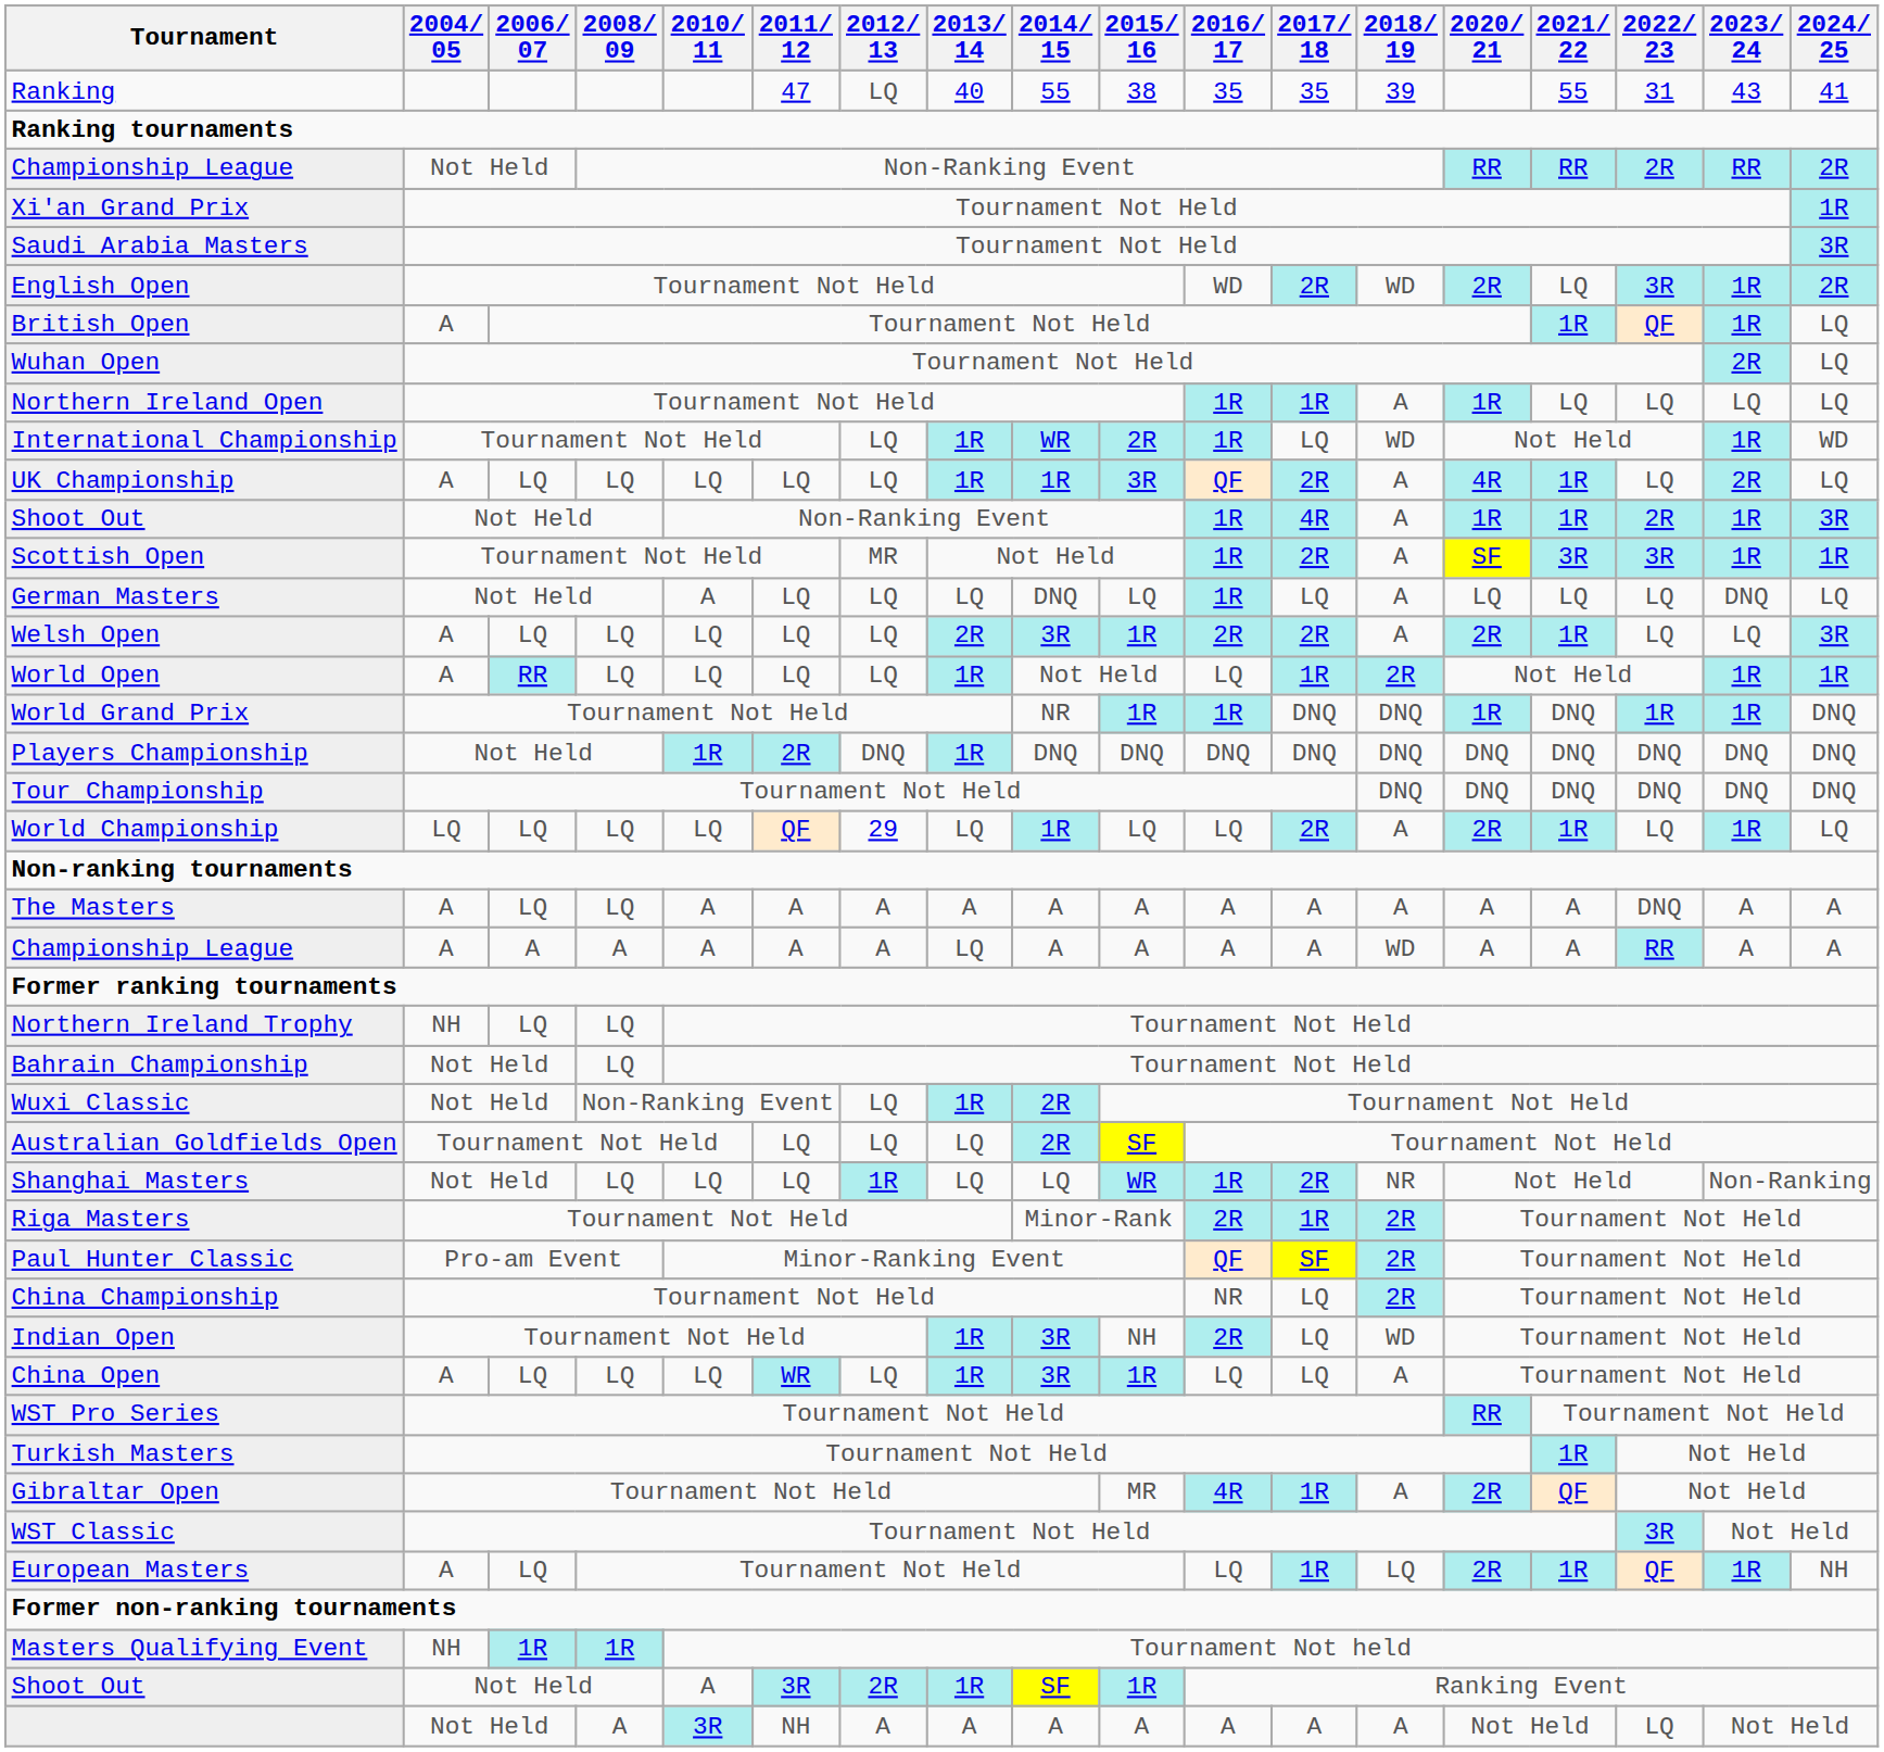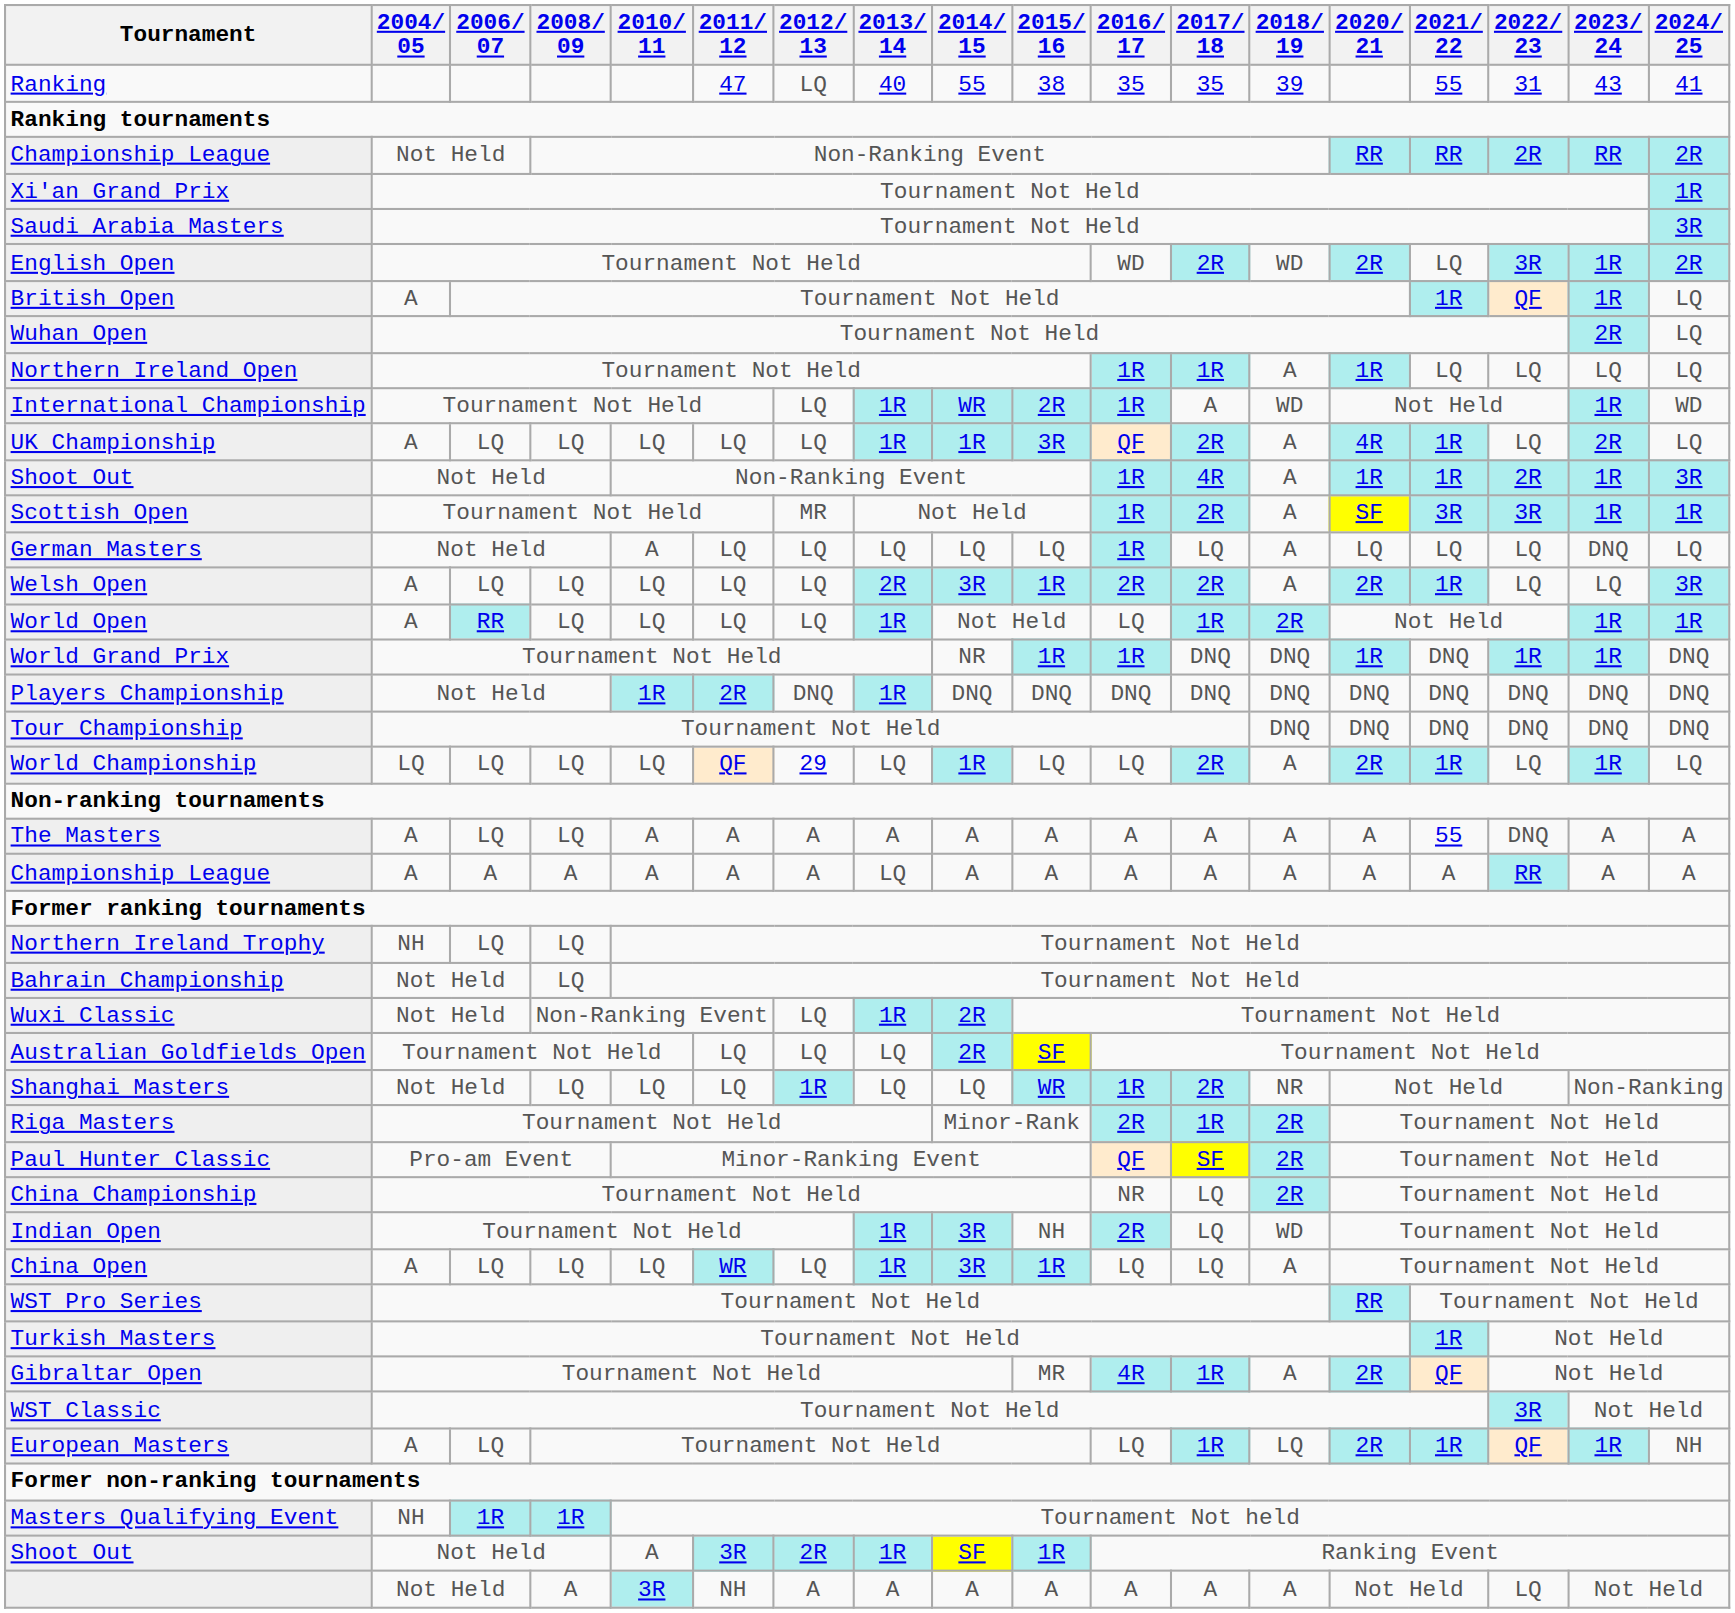International Championship | 2017/ 18: LQ -> A
German Masters | 2014/ 15: DNQ -> LQ
The Masters | 2021/ 22: A -> 55
Championship League / A | 2018/ 19: WD -> A
